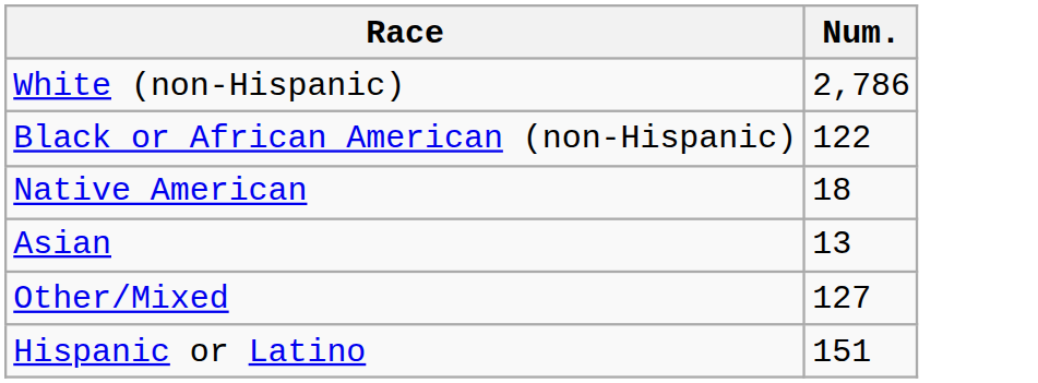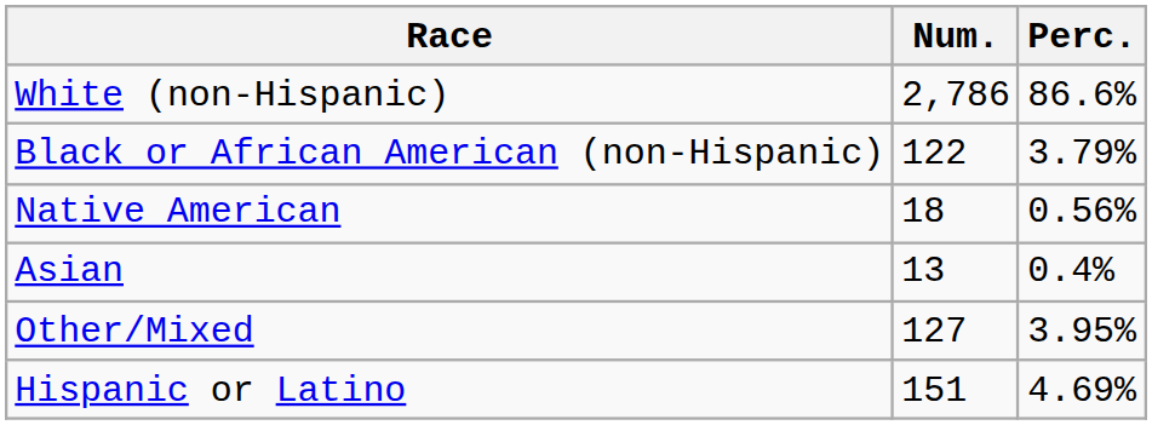+ column: Perc. | 86.6% | 3.79% | 0.56% | 0.4% | 3.95% | 4.69%
